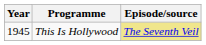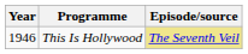This Is Hollywood | Year: 1945 -> 1946
